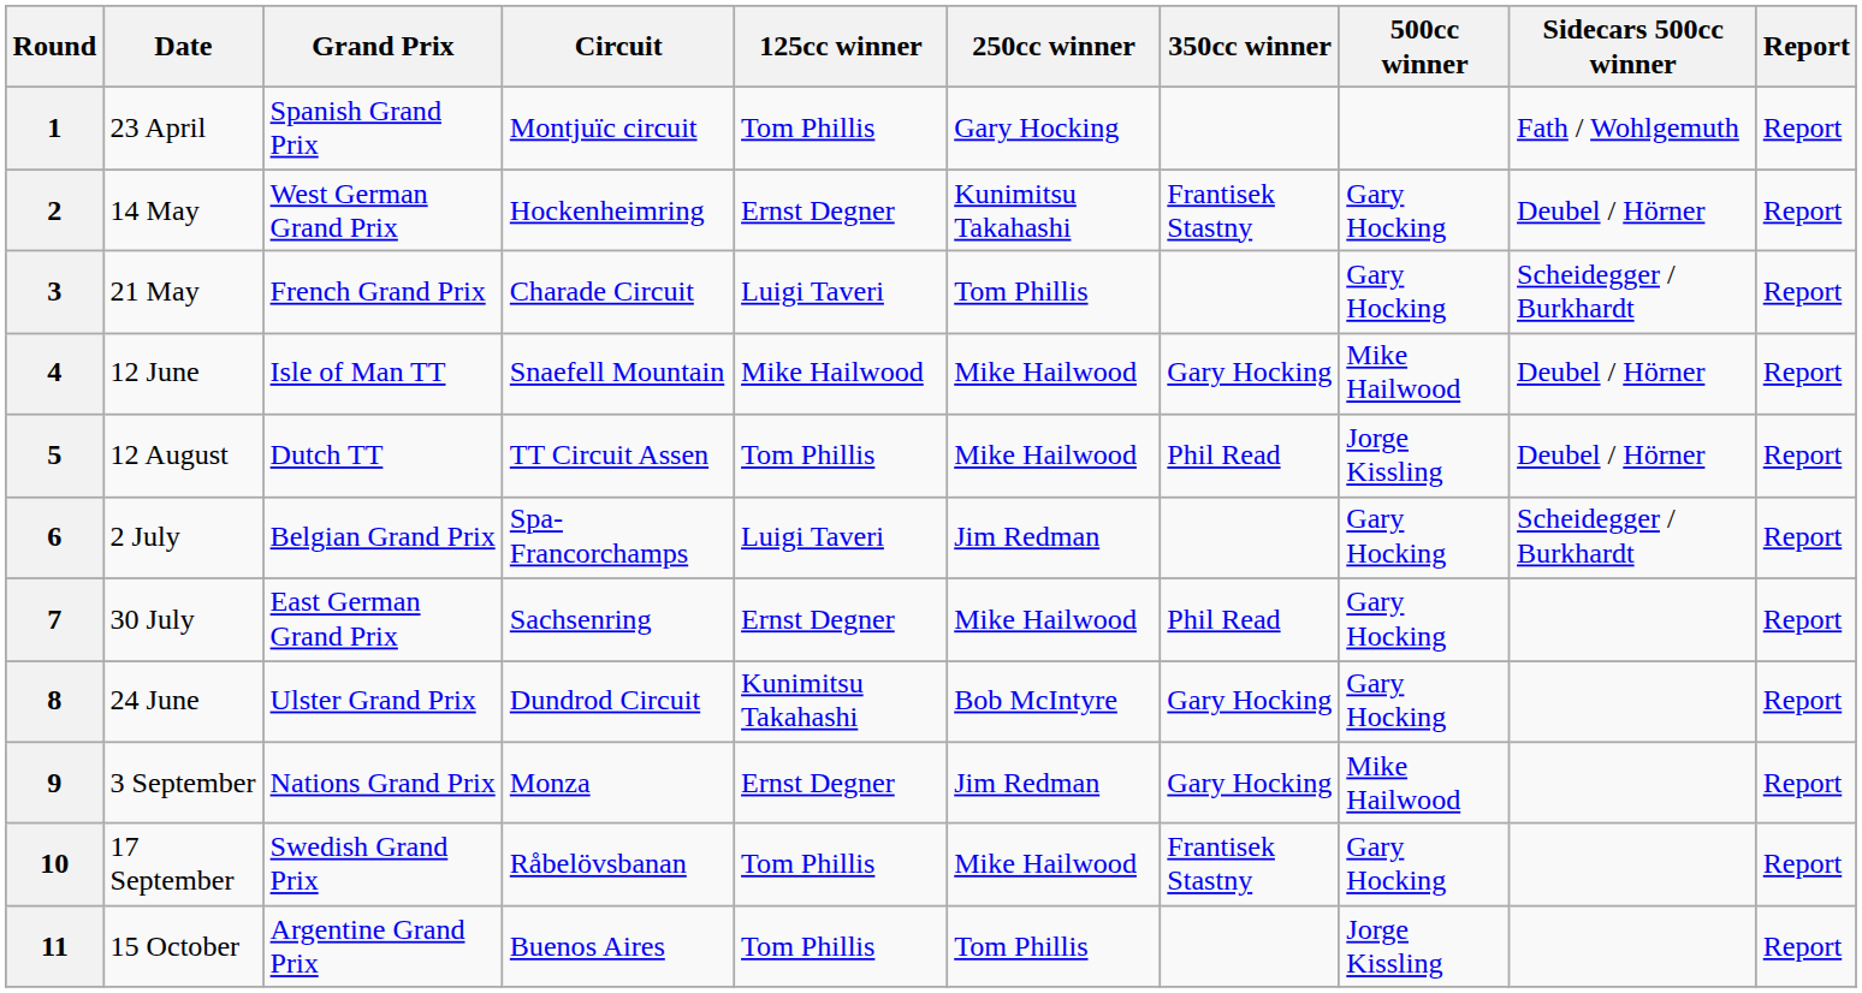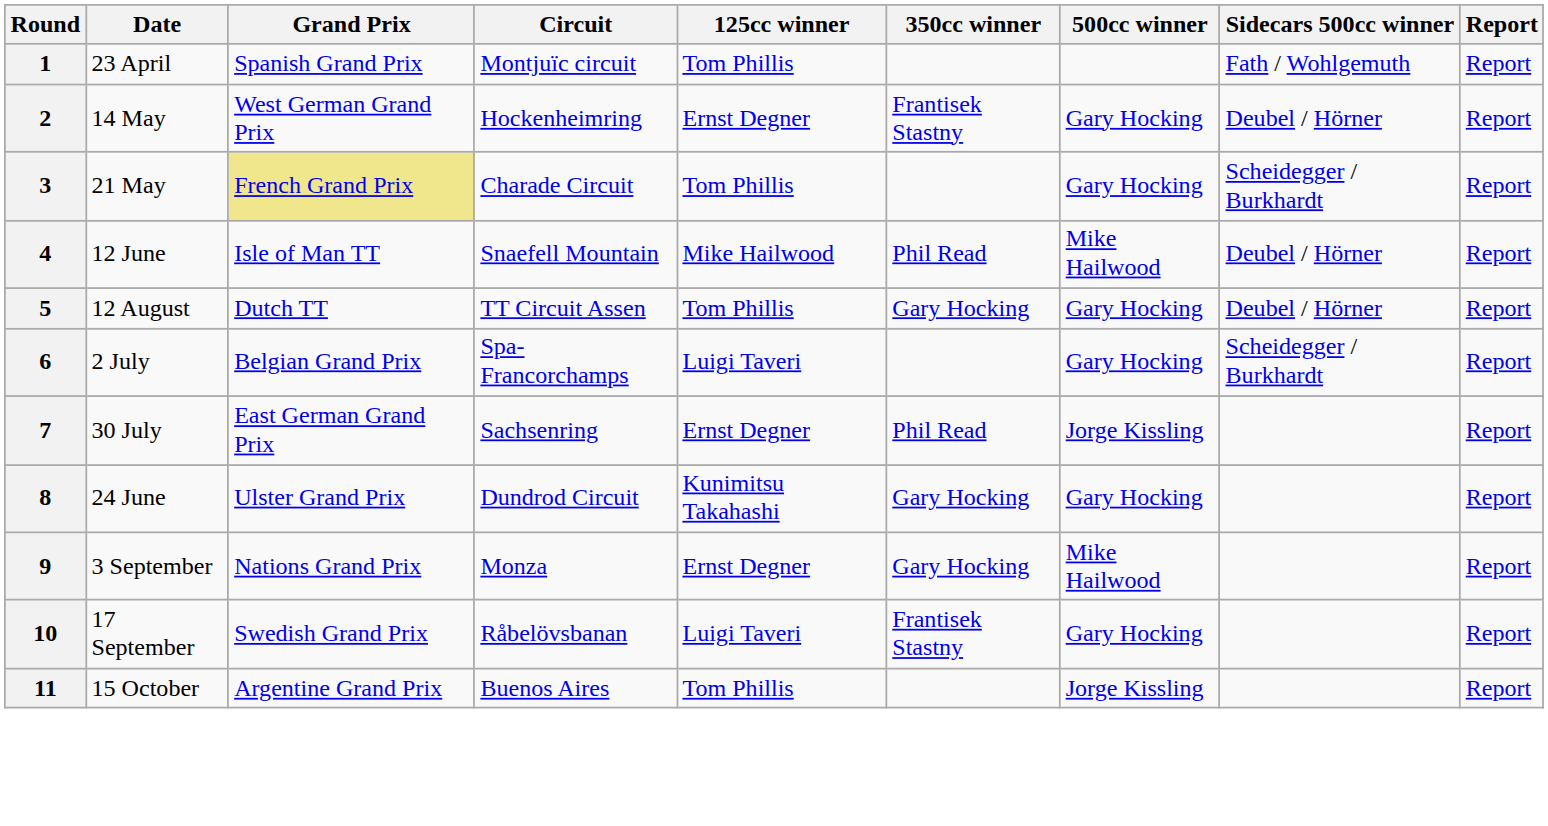- column: 250cc winner | Gary Hocking | Kunimitsu Takahashi | Tom Phillis | Mike Hailwood | Mike Hailwood | Jim Redman | Mike Hailwood | Bob McIntyre | Jim Redman | Mike Hailwood | Tom Phillis
3 | Grand Prix: no background -> khaki background
3 | 125cc winner: Luigi Taveri -> Tom Phillis
4 | 350cc winner: Gary Hocking -> Phil Read
5 | 350cc winner: Phil Read -> Gary Hocking
5 | 500cc winner: Jorge Kissling -> Gary Hocking
7 | 500cc winner: Gary Hocking -> Jorge Kissling
10 | 125cc winner: Tom Phillis -> Luigi Taveri
